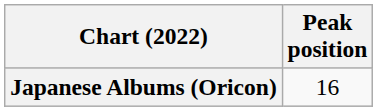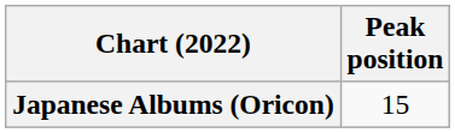Japanese Albums (Oricon) | Peak position: 16 -> 15
